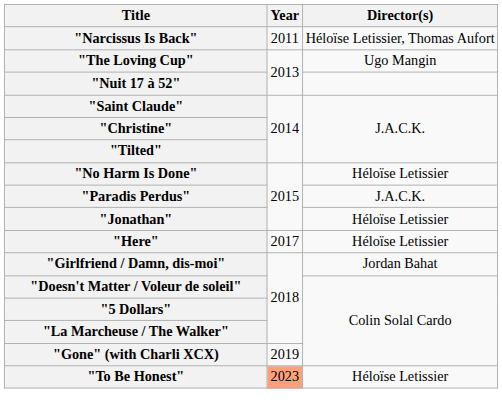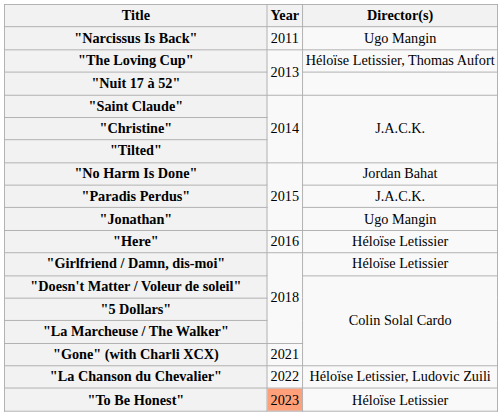"Narcissus Is Back" | Director(s): Héloïse Letissier, Thomas Aufort -> Ugo Mangin
"The Loving Cup" | Director(s): Ugo Mangin -> Héloïse Letissier, Thomas Aufort
"No Harm Is Done" | Director(s): Héloïse Letissier -> Jordan Bahat
"Jonathan" | Director(s): Héloïse Letissier -> Ugo Mangin
"Here" | Year: 2017 -> 2016
"Girlfriend / Damn, dis-moi" | Director(s): Jordan Bahat -> Héloïse Letissier
"Gone" (with Charli XCX) | Year: 2019 -> 2021
+ row: "La Chanson du Chevalier" | 2022 | Héloïse Letissier, Ludovic Zuili
